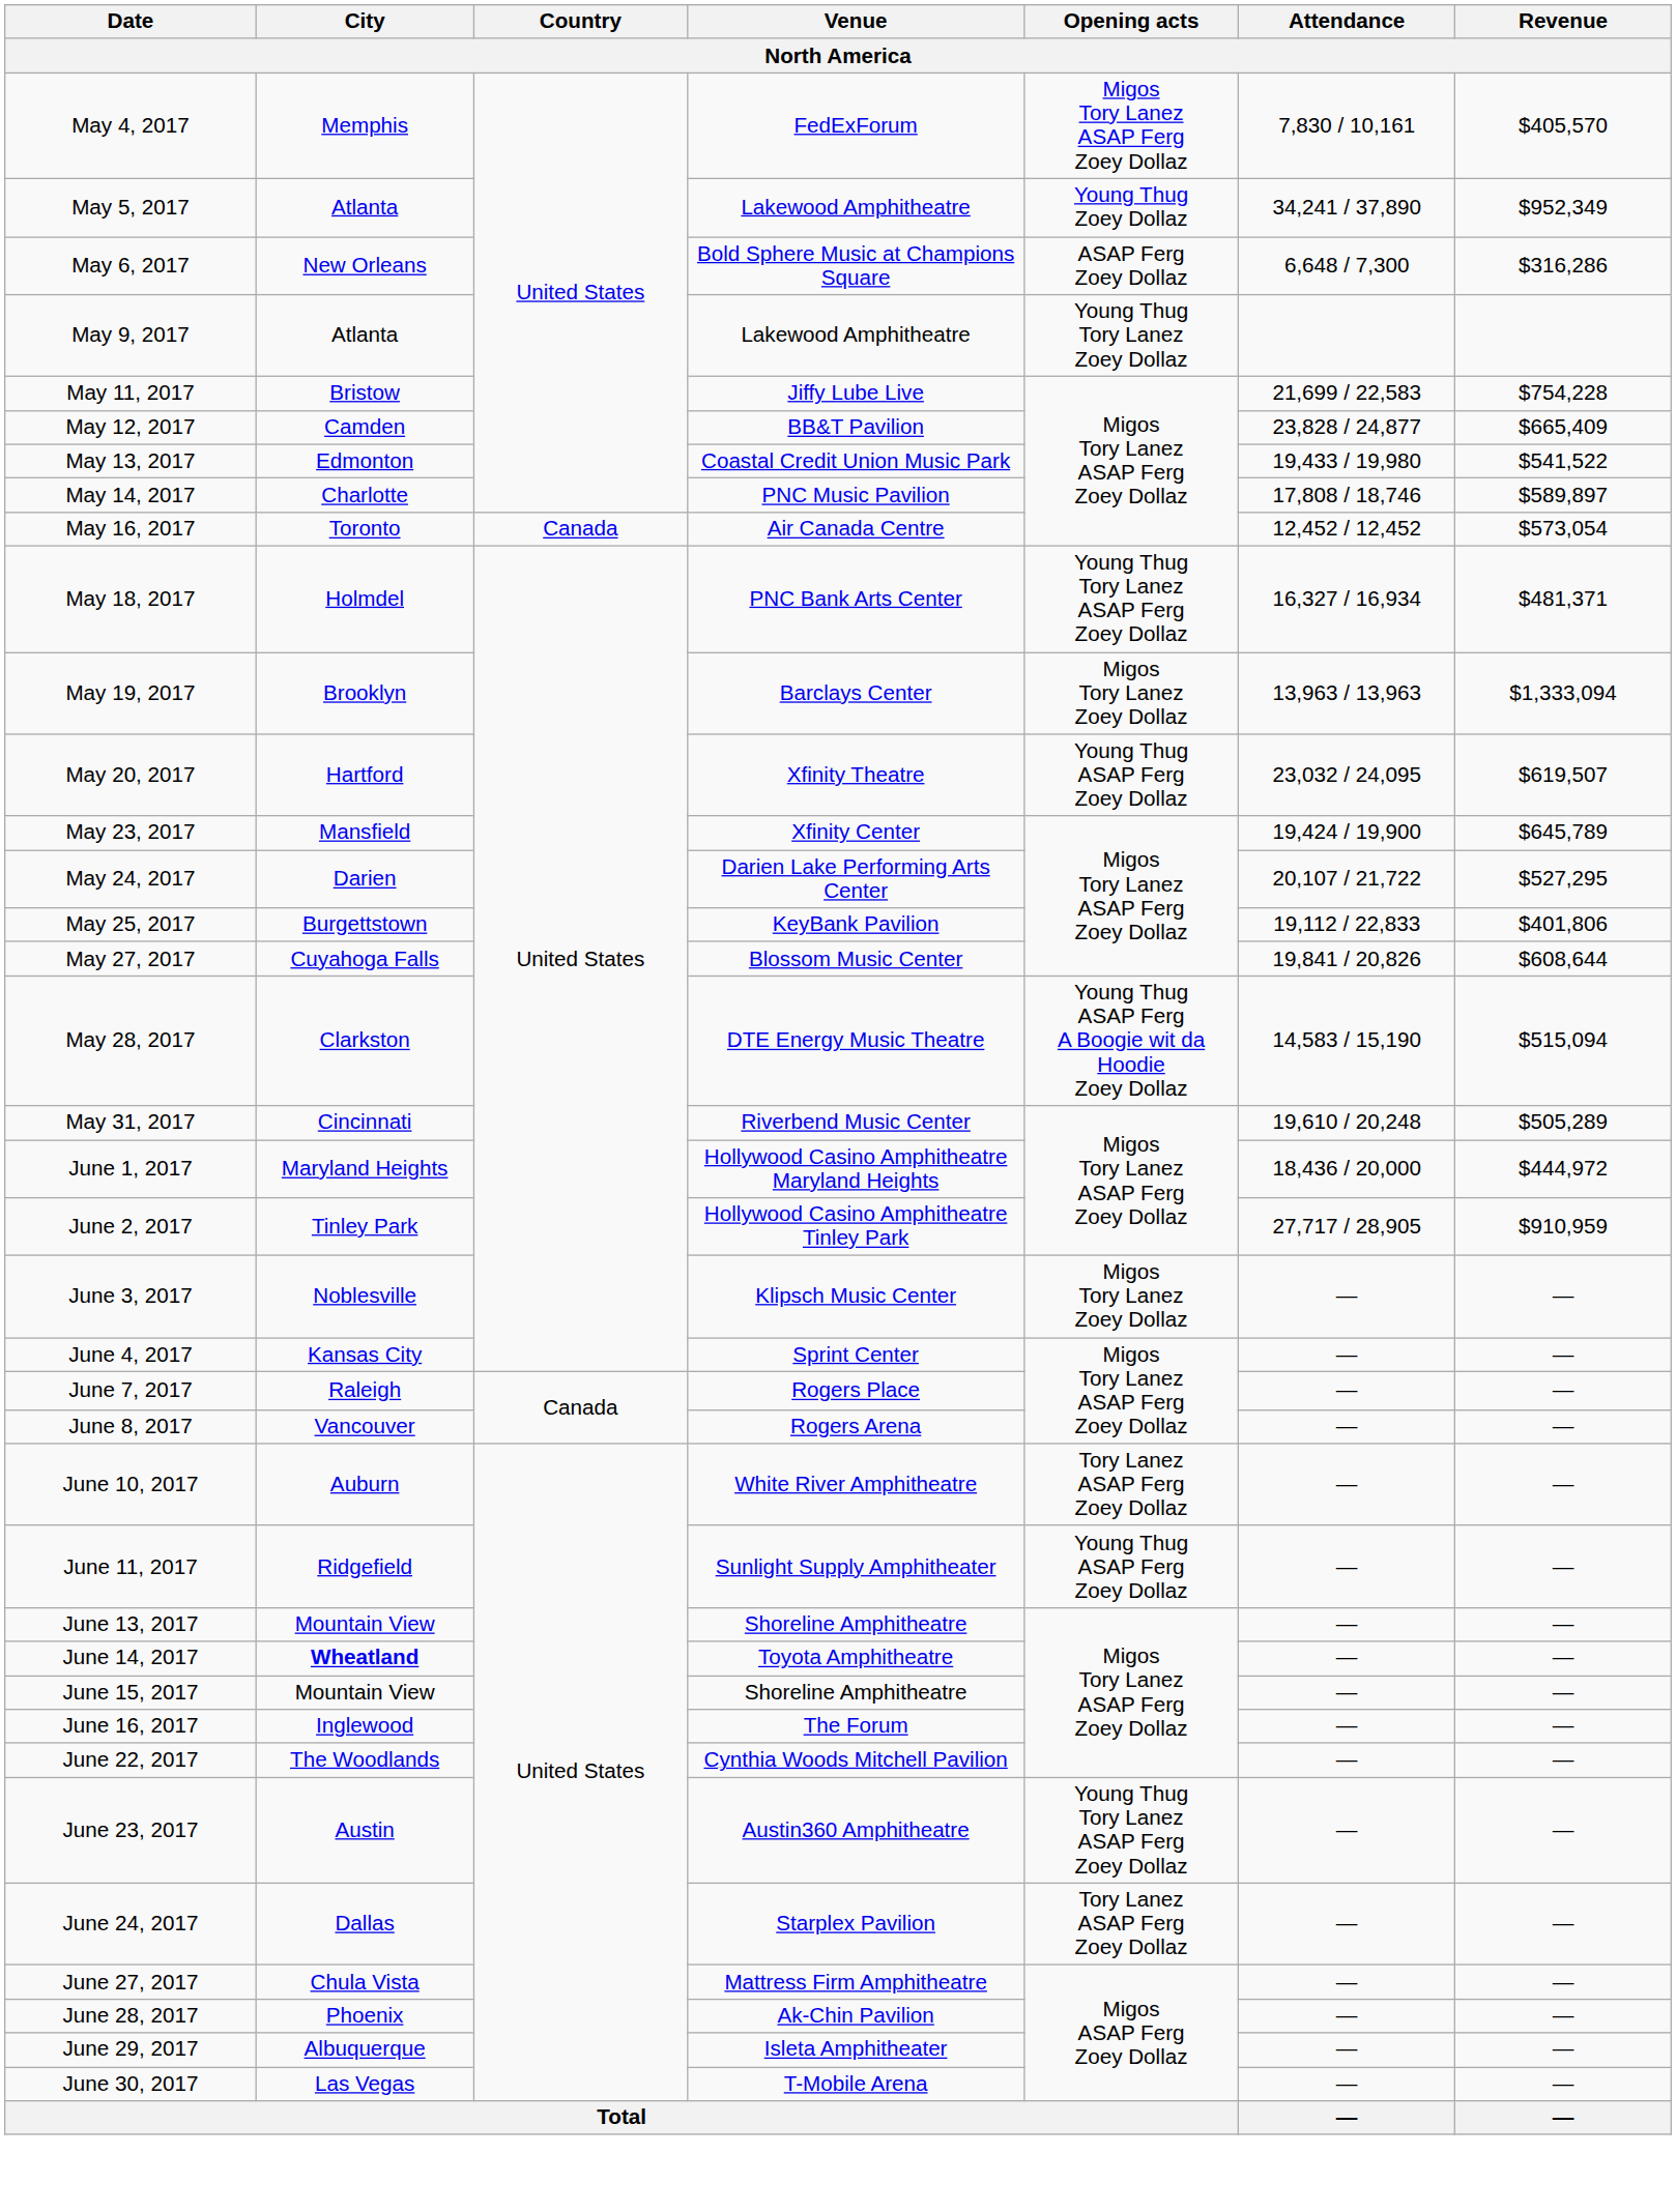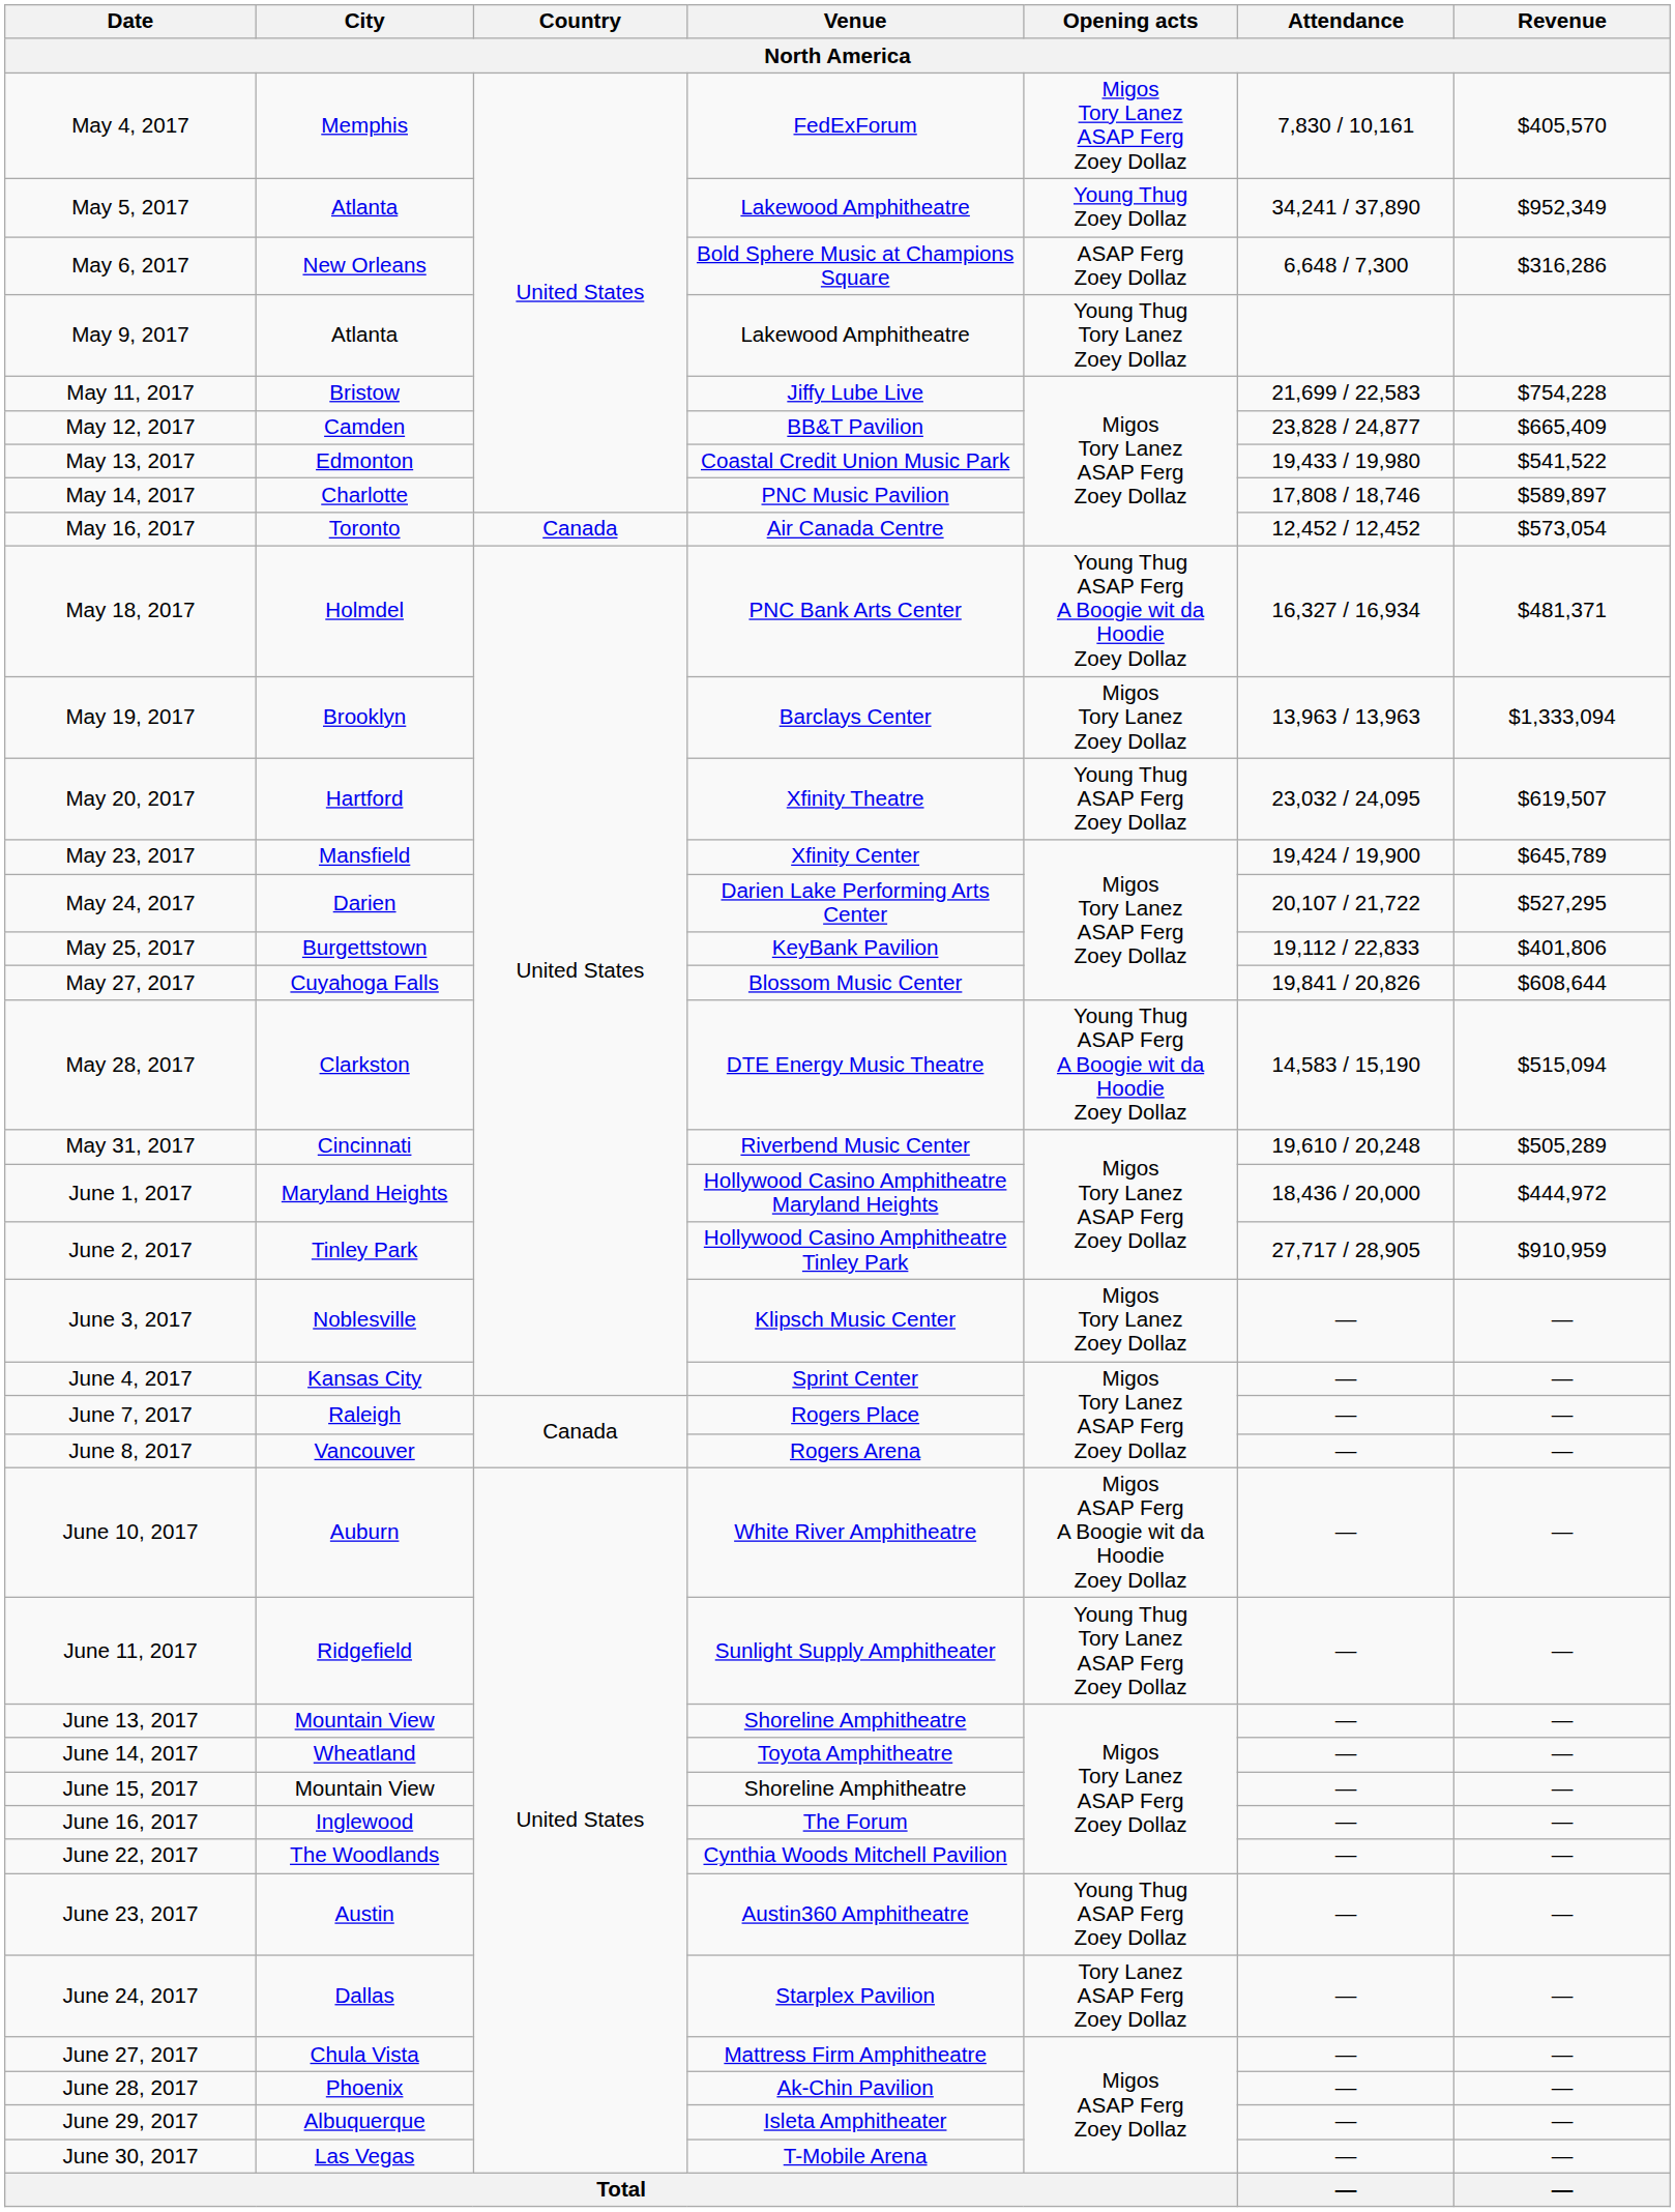May 18, 2017 | Opening acts: Young Thug Tory Lanez ASAP Ferg Zoey Dollaz -> Young Thug ASAP Ferg A Boogie wit da Hoodie Zoey Dollaz
June 10, 2017 | Opening acts: Tory Lanez ASAP Ferg Zoey Dollaz -> Migos ASAP Ferg A Boogie wit da Hoodie Zoey Dollaz
June 11, 2017 | Opening acts: Young Thug ASAP Ferg Zoey Dollaz -> Young Thug Tory Lanez ASAP Ferg Zoey Dollaz
June 14, 2017 | City: bold -> normal
June 23, 2017 | Opening acts: Young Thug Tory Lanez ASAP Ferg Zoey Dollaz -> Young Thug ASAP Ferg Zoey Dollaz
